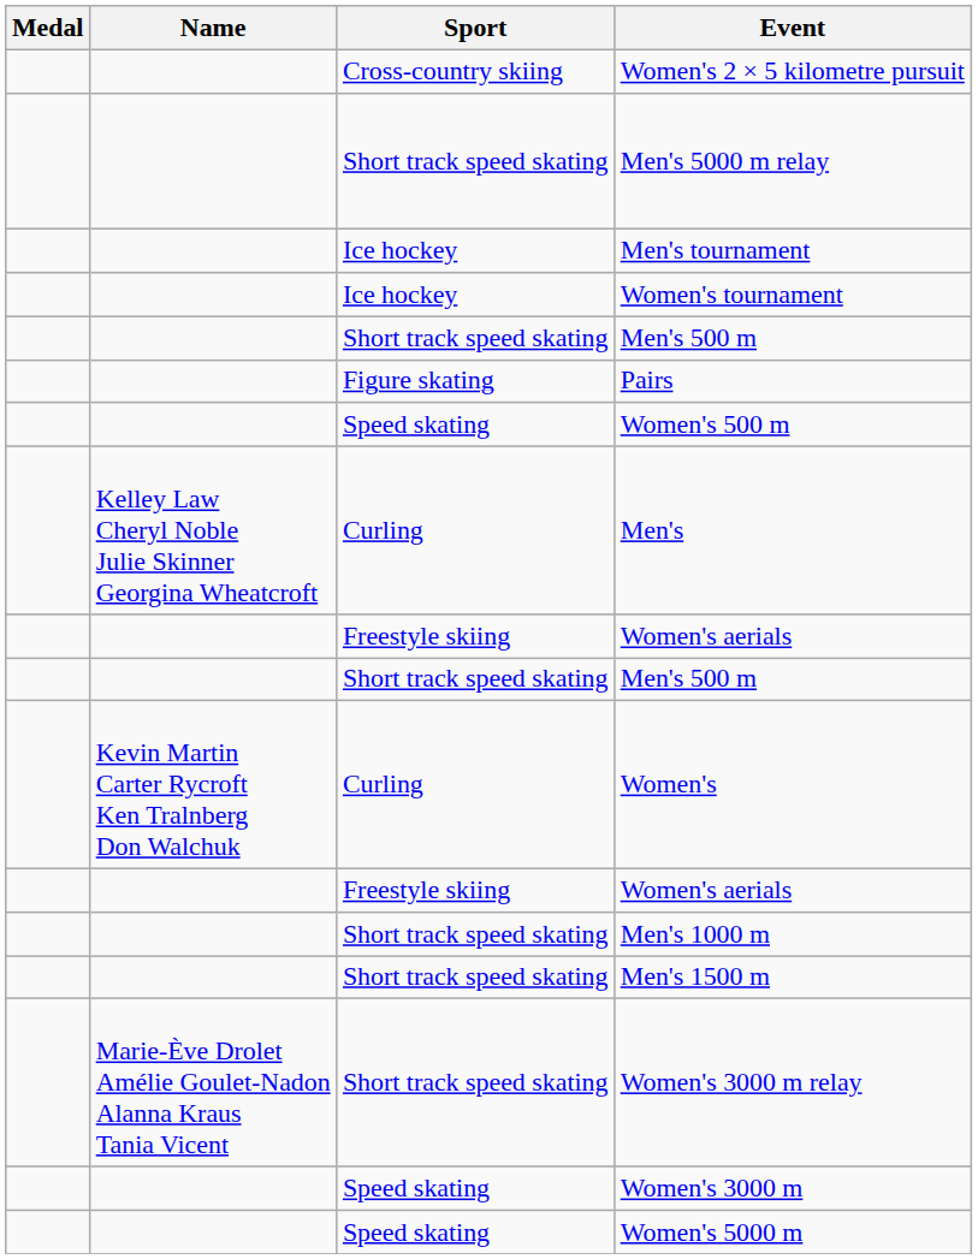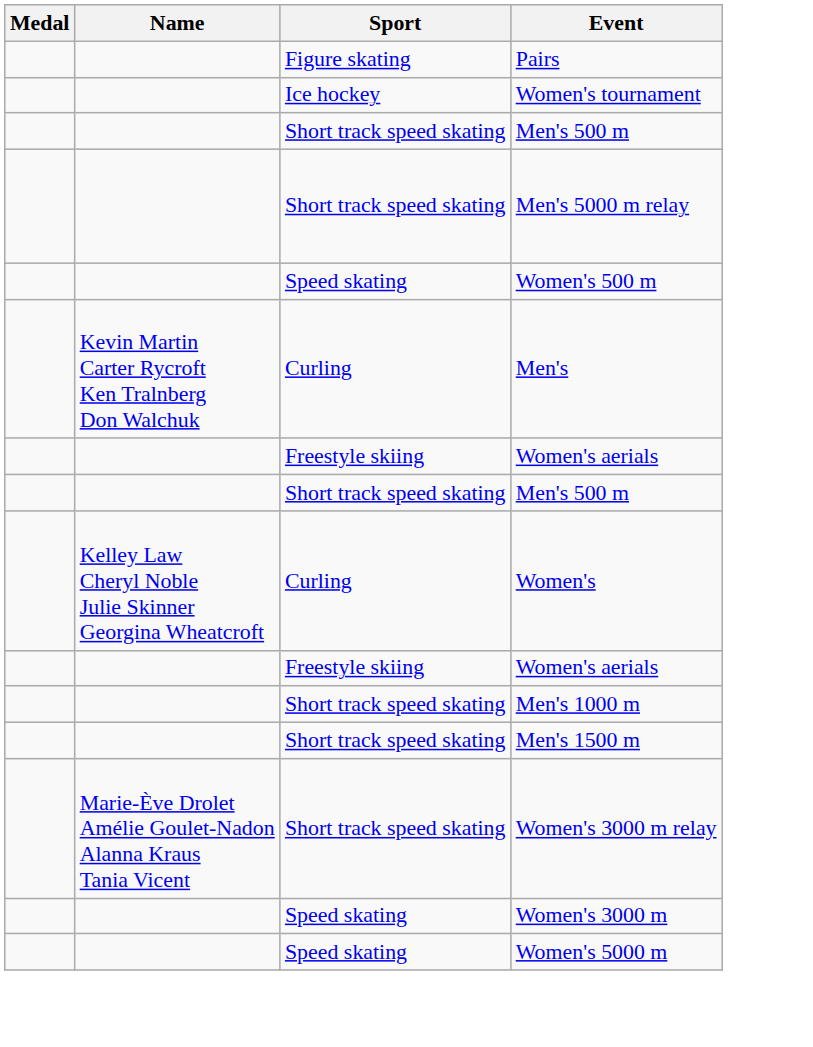- row: Cross-country skiing | Women's 2 × 5 kilometre pursuit
rows swapped: Pairs <-> Men's 5000 m relay
- row: Ice hockey | Men's tournament
Men's | Name: Kelley Law Cheryl Noble Julie Skinner Georgina Wheatcroft -> Kevin Martin Carter Rycroft Ken Tralnberg Don Walchuk
Women's | Name: Kevin Martin Carter Rycroft Ken Tralnberg Don Walchuk -> Kelley Law Cheryl Noble Julie Skinner Georgina Wheatcroft
